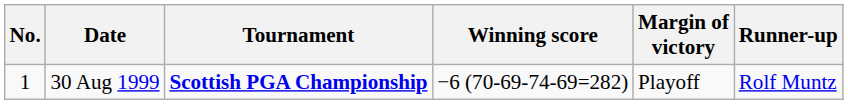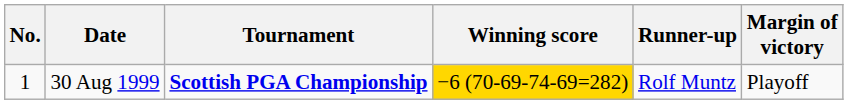columns swapped: Margin of victory <-> Runner-up
30 Aug 1999 | Winning score: no background -> gold background
